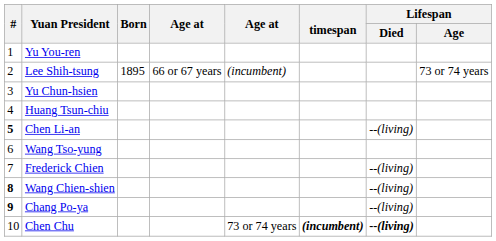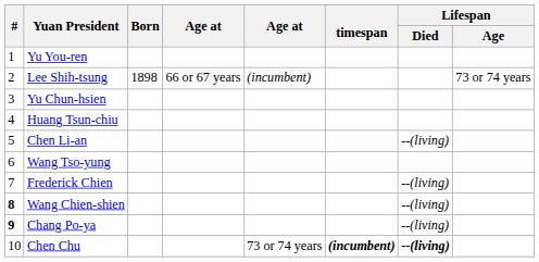Lee Shih-tsung | Born: 1895 -> 1898
Chen Li-an | #: bold -> normal
